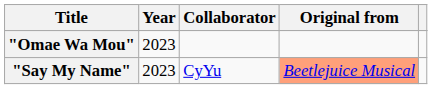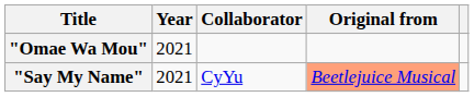"Omae Wa Mou" | Year: 2023 -> 2021
"Say My Name" | Year: 2023 -> 2021
